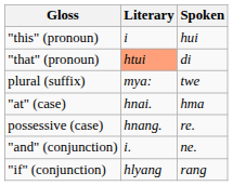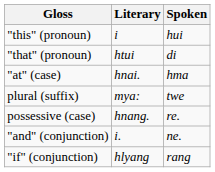"that" (pronoun) | Literary: lightsalmon background -> no background
rows swapped: "at" (case) <-> plural (suffix)
